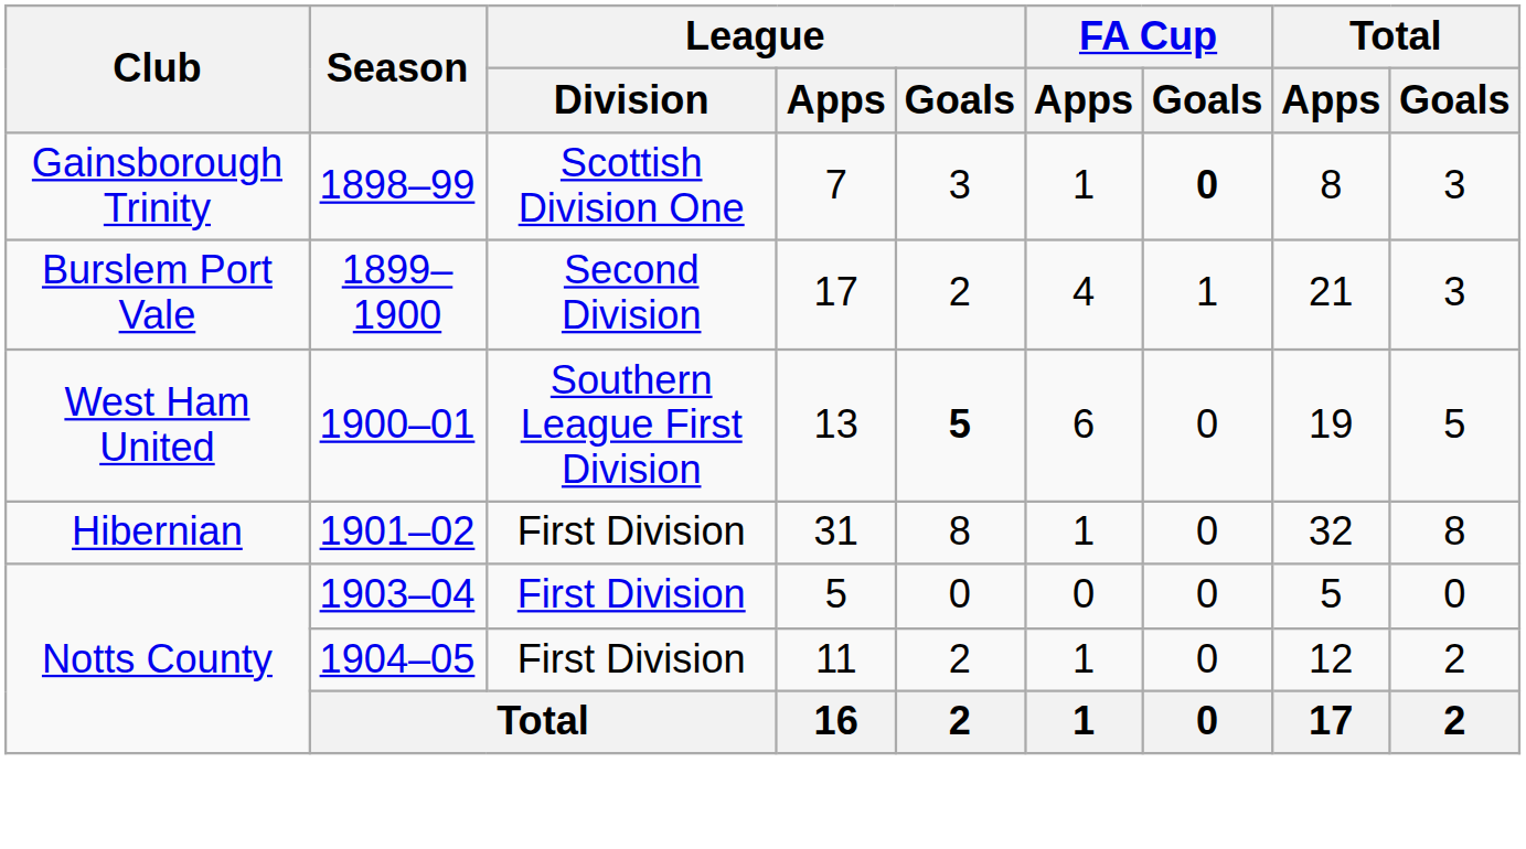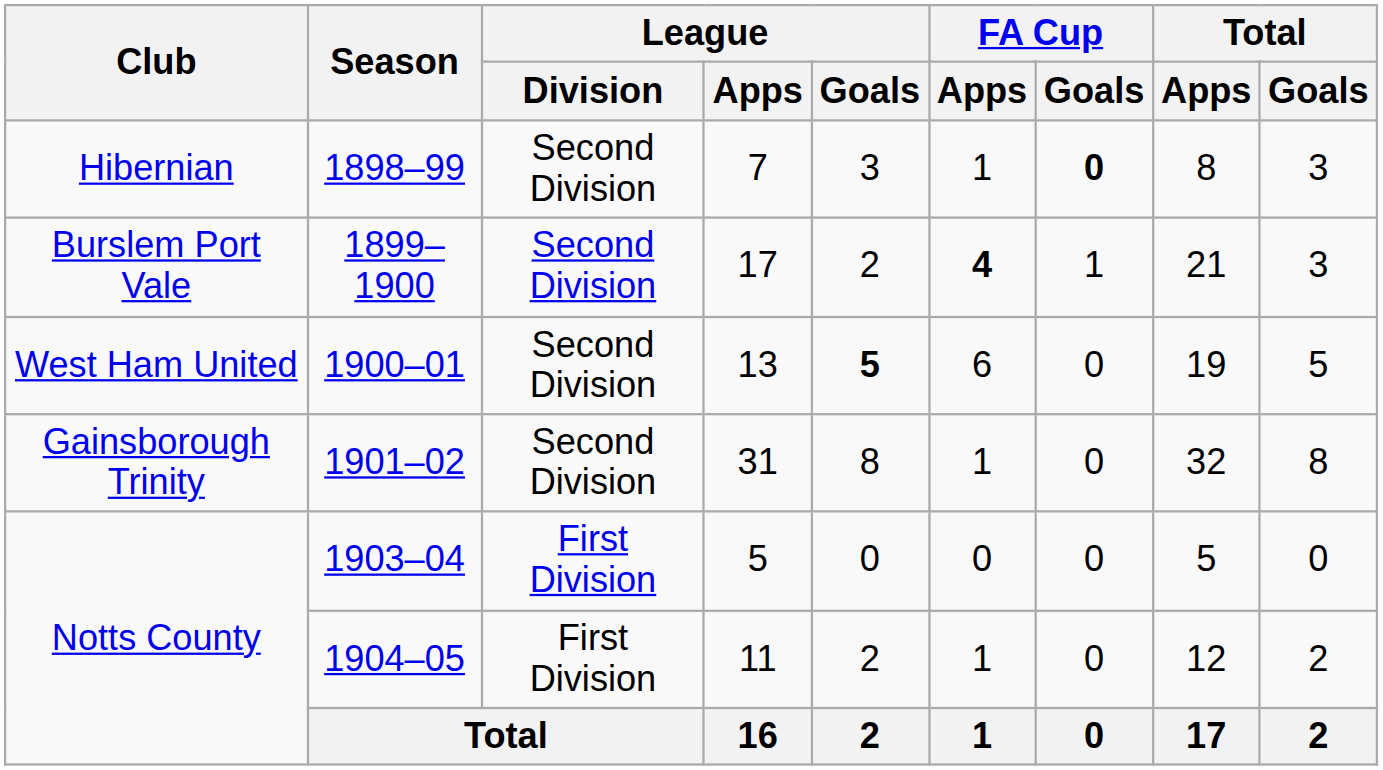1898–99 | Club: Gainsborough Trinity -> Hibernian
1898–99 | League / Division: Scottish Division One -> Second Division
1899–1900 | FA Cup / Apps: normal -> bold
1900–01 | League / Division: Southern League First Division -> Second Division
1901–02 | Club: Hibernian -> Gainsborough Trinity
1901–02 | League / Division: First Division -> Second Division
